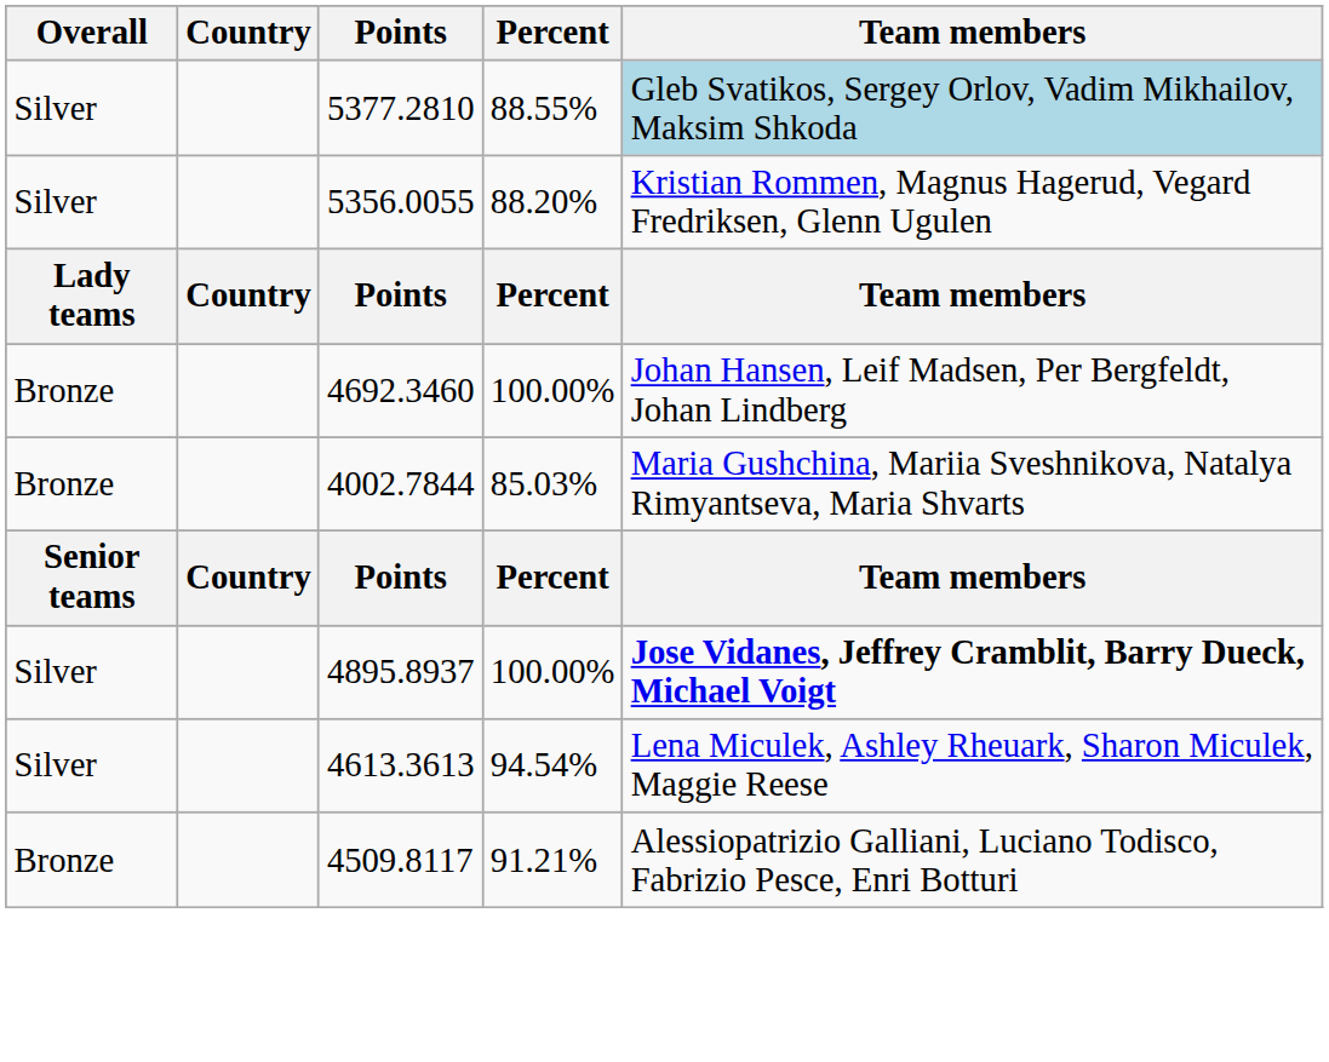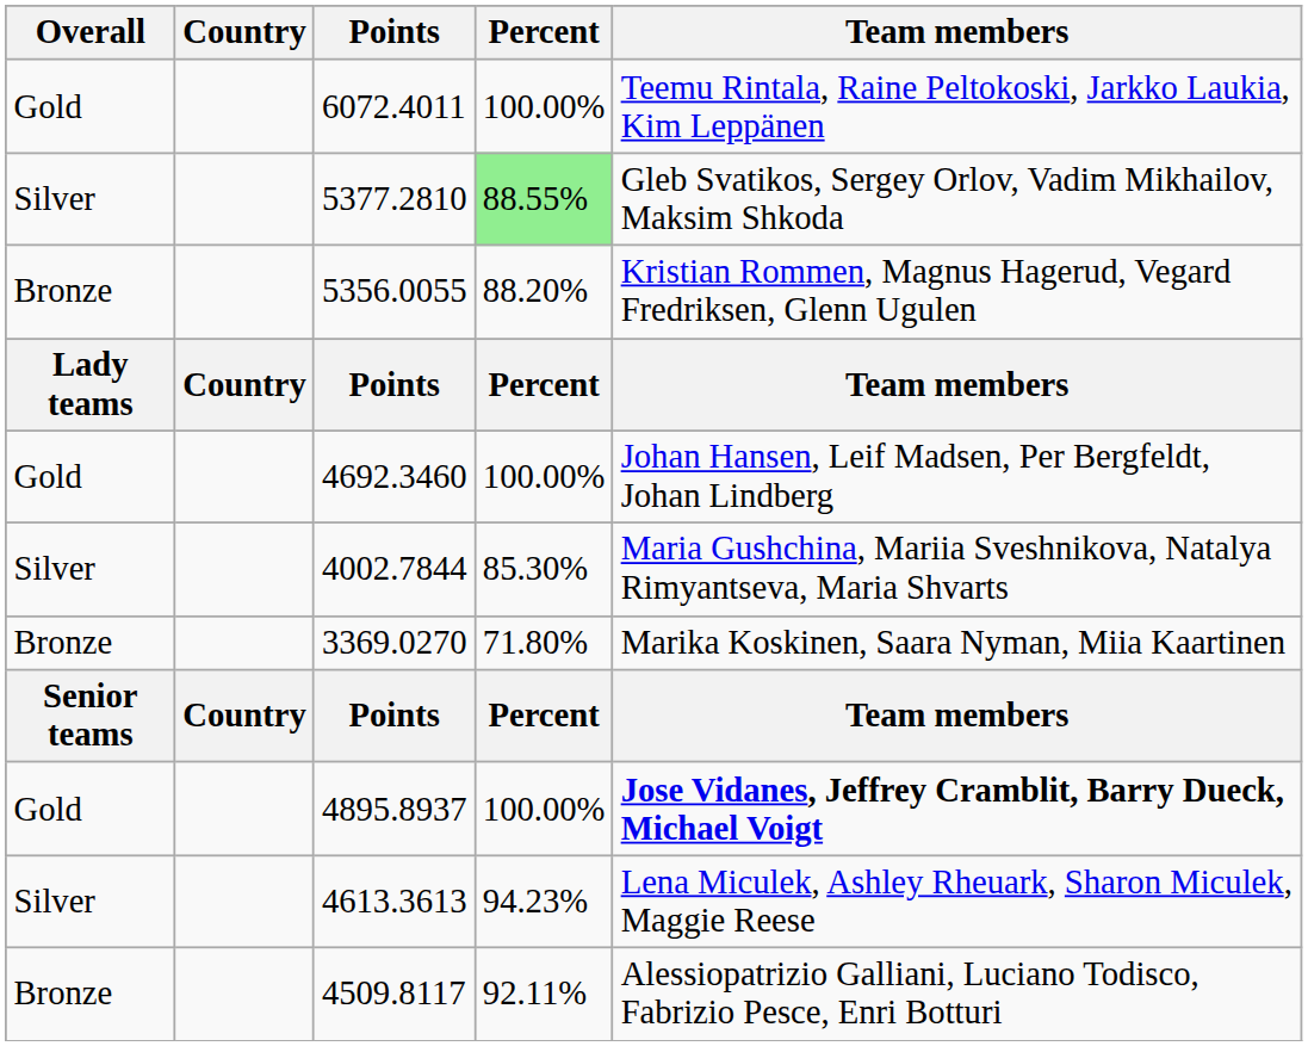+ row: Gold | 6072.4011 | 100.00% | Teemu Rintala, Raine Peltokoski, Jarkko Laukia, Kim Leppänen
5377.2810 | Percent: no background -> lightgreen background
5377.2810 | Team members: lightblue background -> no background
5356.0055 | Overall: Silver -> Bronze
4692.3460 | Overall: Bronze -> Gold
4002.7844 | Overall: Bronze -> Silver
4002.7844 | Percent: 85.03% -> 85.30%
+ row: Bronze | 3369.0270 | 71.80% | Marika Koskinen, Saara Nyman, Miia Kaartinen
4895.8937 | Overall: Silver -> Gold
4613.3613 | Percent: 94.54% -> 94.23%
4509.8117 | Percent: 91.21% -> 92.11%
